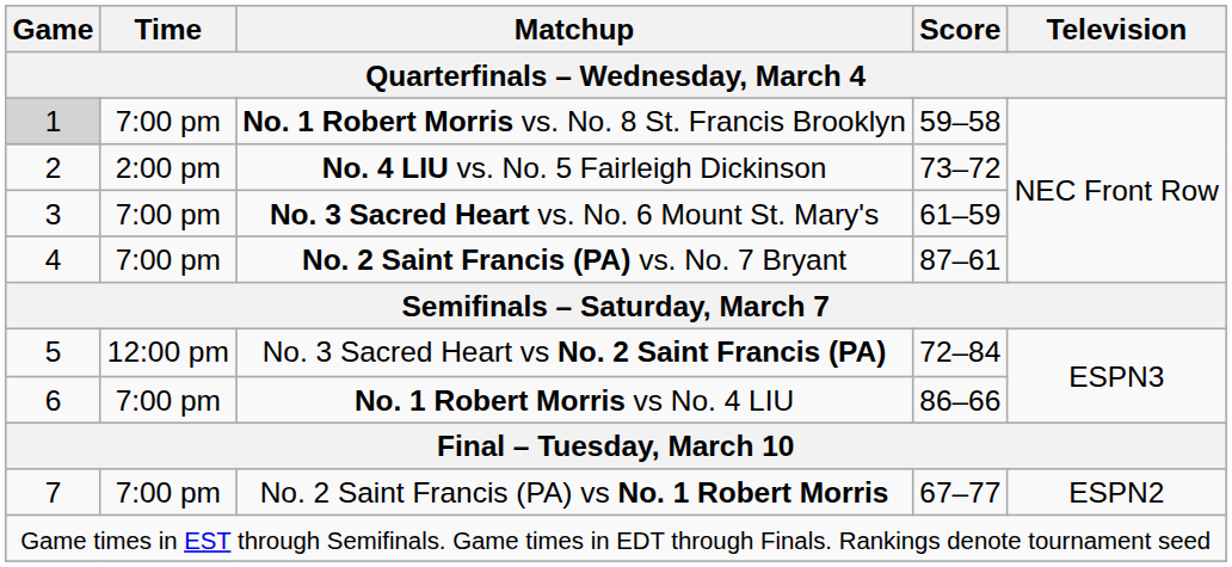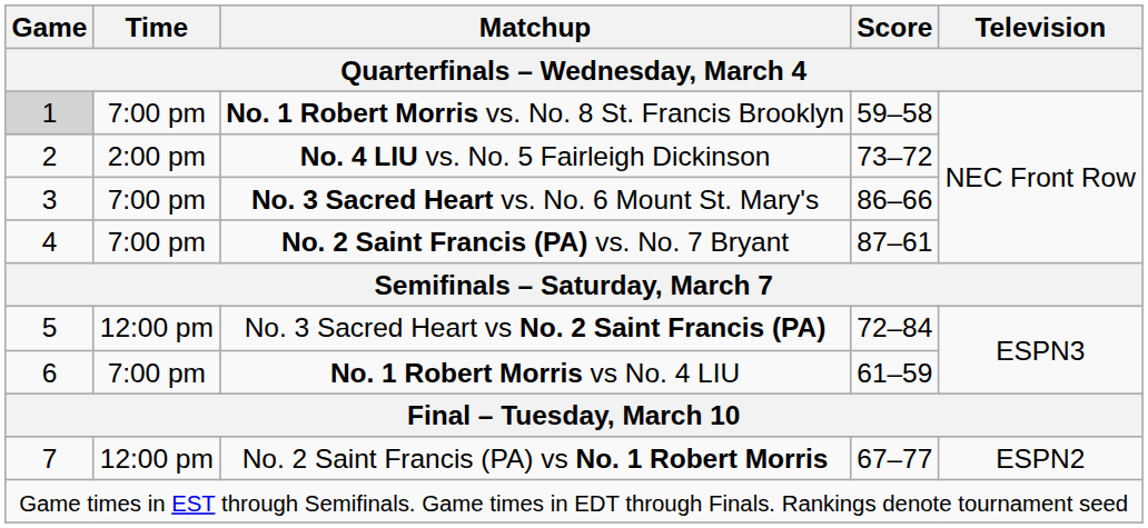No. 3 Sacred Heart vs. No. 6 Mount St. Mary's | Score: 61–59 -> 86–66
No. 1 Robert Morris vs No. 4 LIU | Score: 86–66 -> 61–59
No. 2 Saint Francis (PA) vs No. 1 Robert Morris | Time: 7:00 pm -> 12:00 pm
